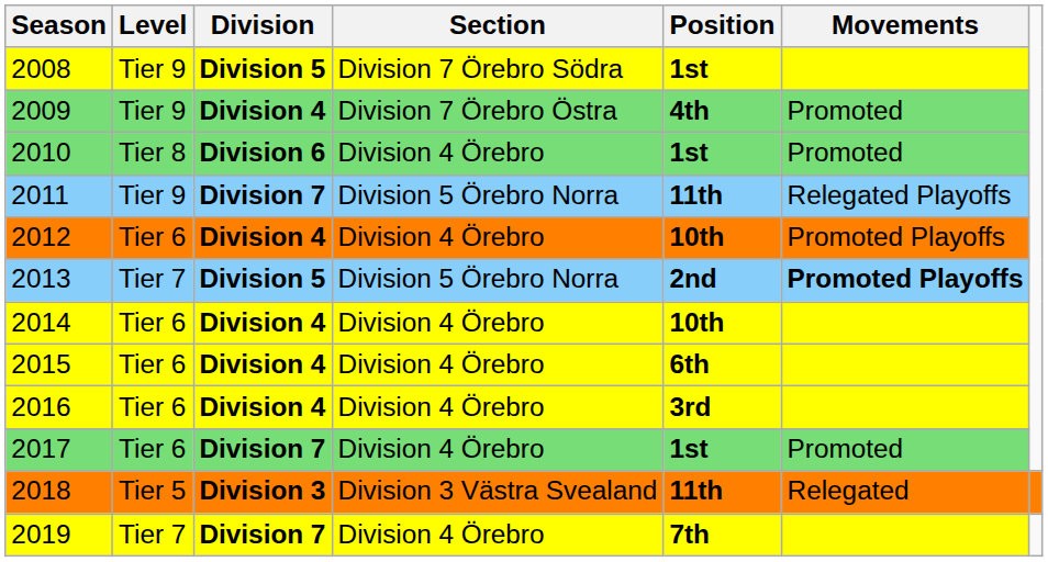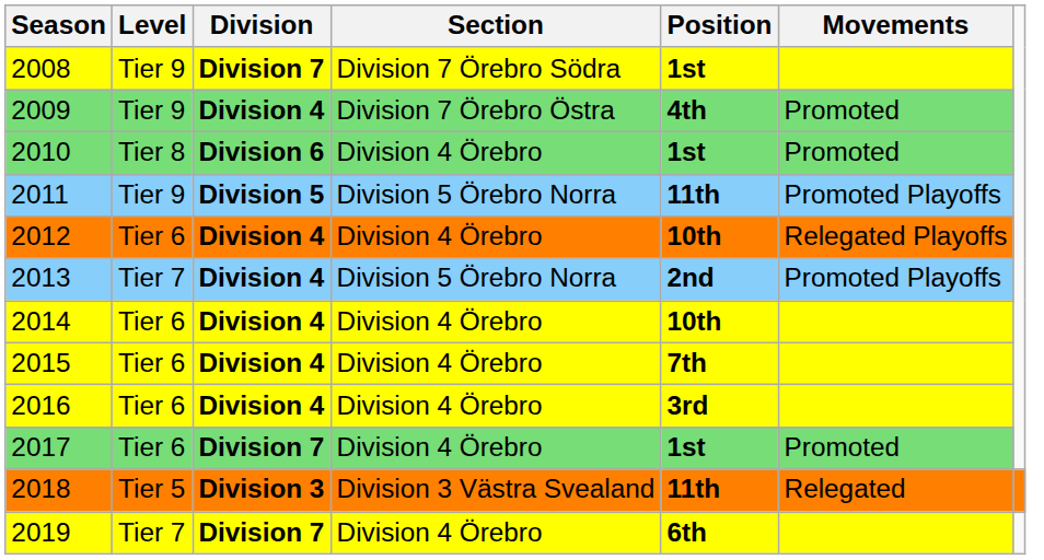2008 | Division: Division 5 -> Division 7
2011 | Division: Division 7 -> Division 5
2011 | Movements: Relegated Playoffs -> Promoted Playoffs
2012 | Movements: Promoted Playoffs -> Relegated Playoffs
2013 | Division: Division 5 -> Division 4
2013 | Movements: bold -> normal
2015 | Position: 6th -> 7th
2019 | Position: 7th -> 6th
